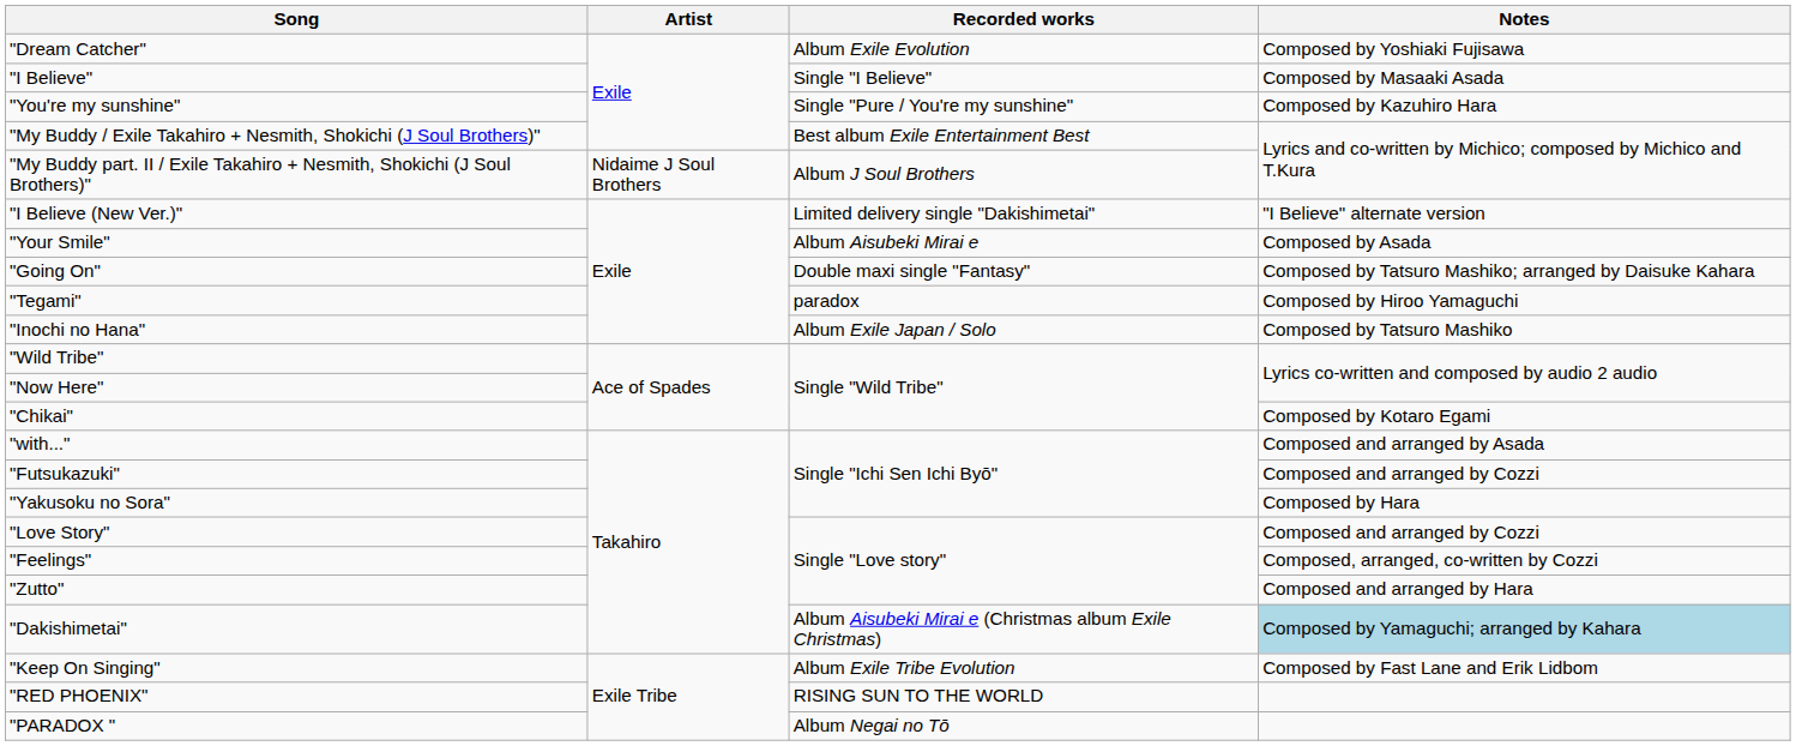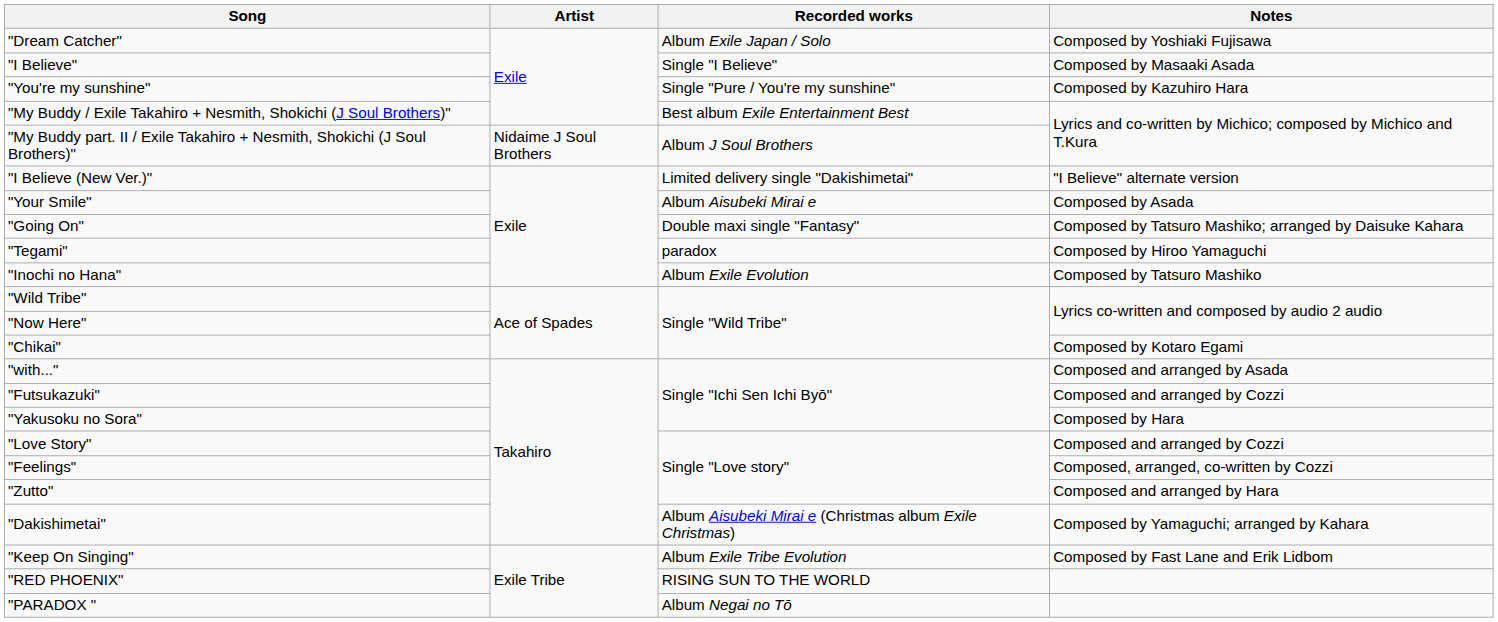"Dream Catcher" | Recorded works: Album Exile Evolution -> Album Exile Japan / Solo
"Inochi no Hana" | Recorded works: Album Exile Japan / Solo -> Album Exile Evolution
"Dakishimetai" | Notes: lightblue background -> no background
